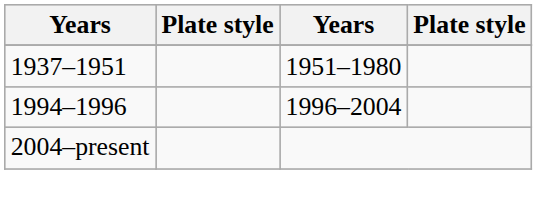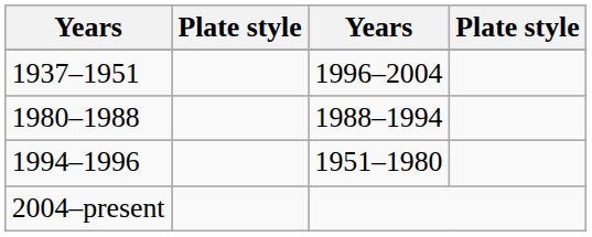1937–1951 | column 3: 1951–1980 -> 1996–2004
+ row: 1980–1988 | 1988–1994
1994–1996 | column 3: 1996–2004 -> 1951–1980
